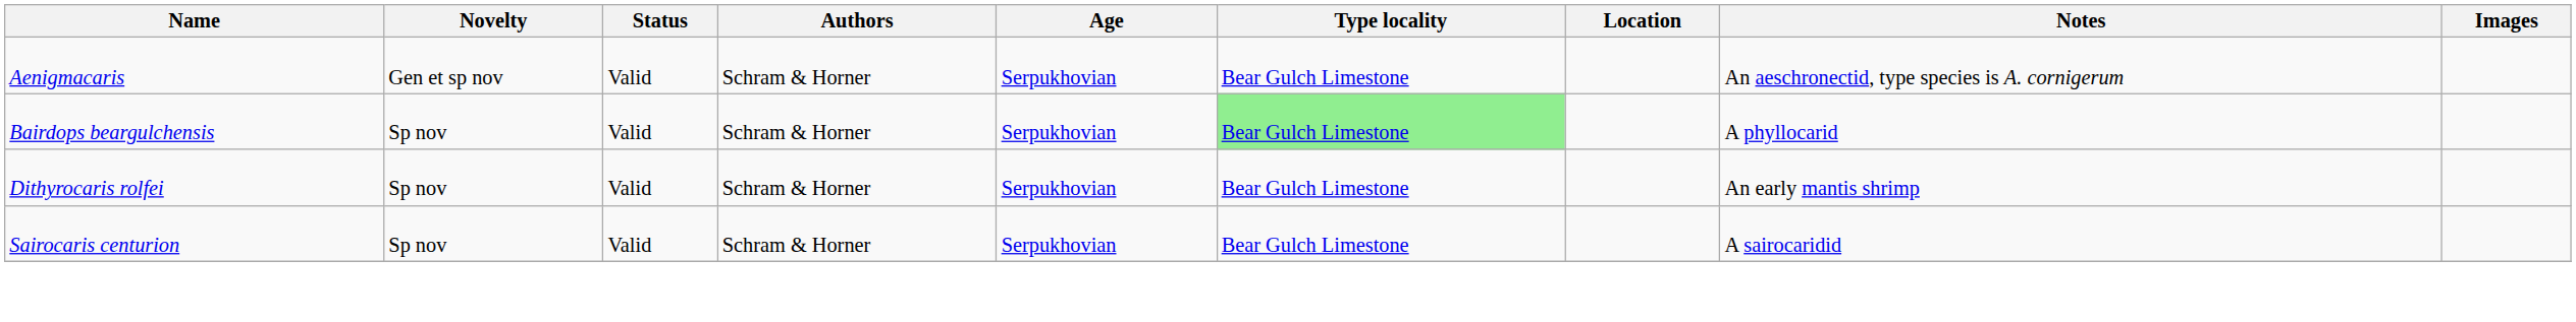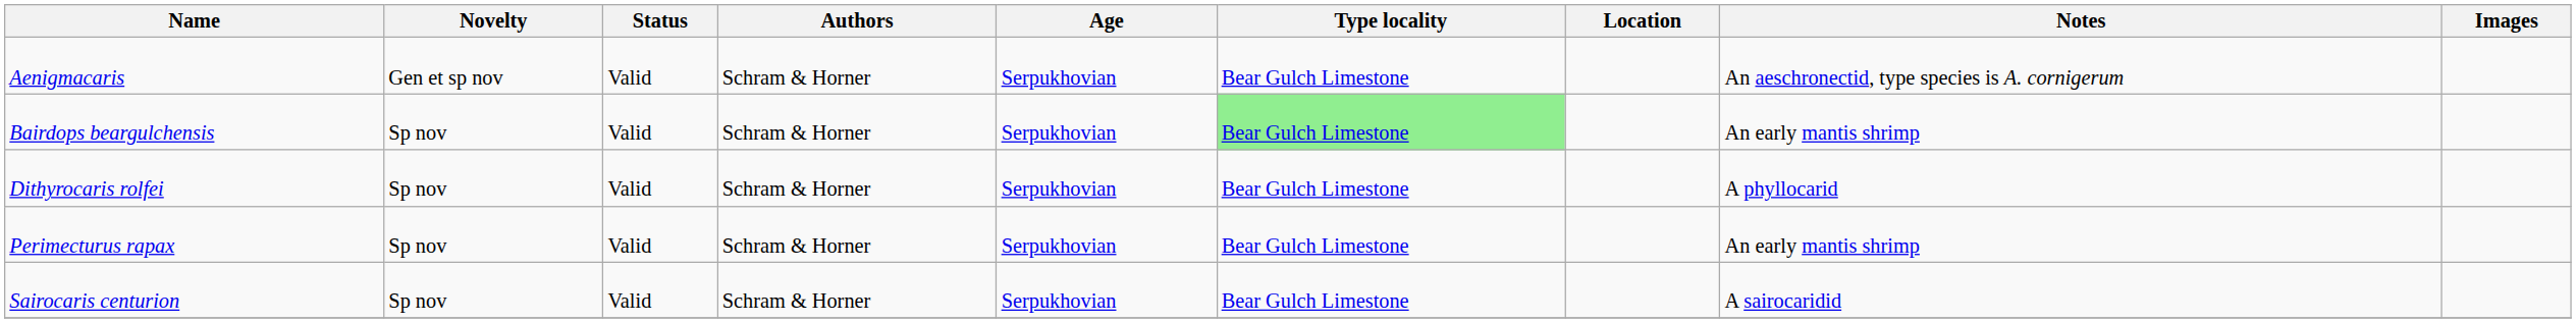Bairdops beargulchensis | Notes: A phyllocarid -> An early mantis shrimp
Dithyrocaris rolfei | Notes: An early mantis shrimp -> A phyllocarid
+ row: Perimecturus rapax | Sp nov | Valid | Schram & Horner | Serpukhovian | Bear Gulch Limestone | An early mantis shrimp
